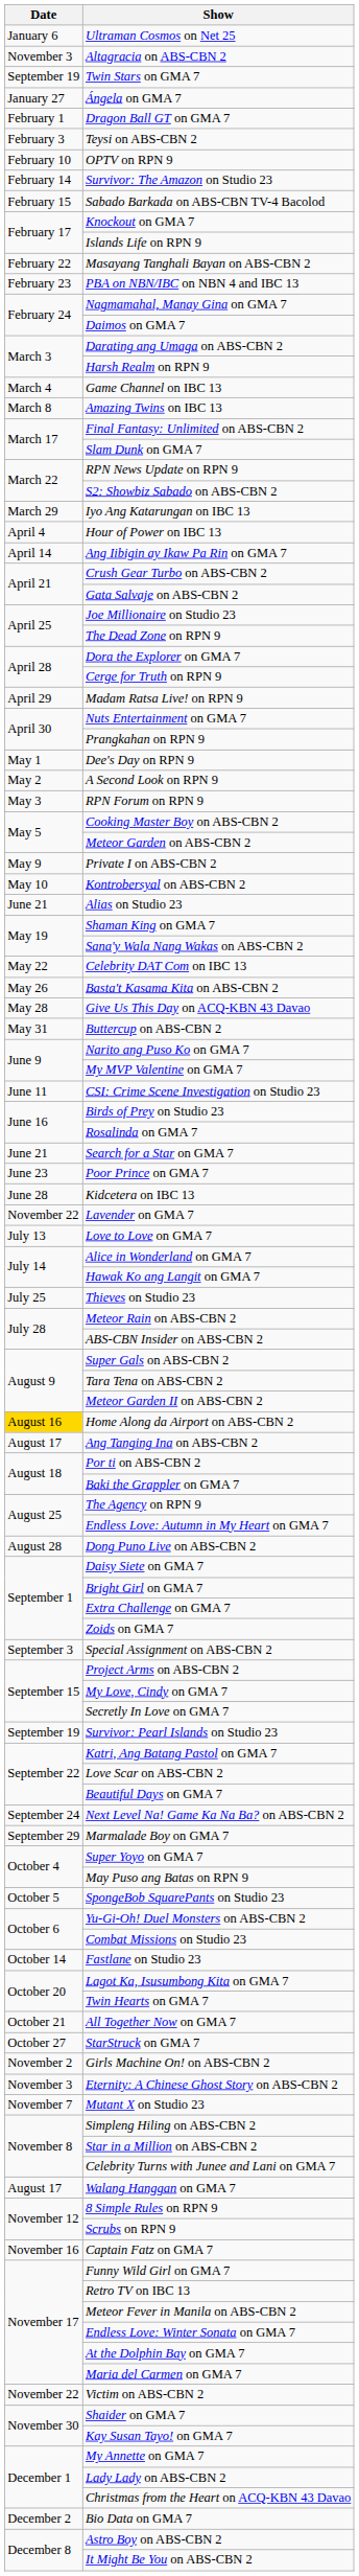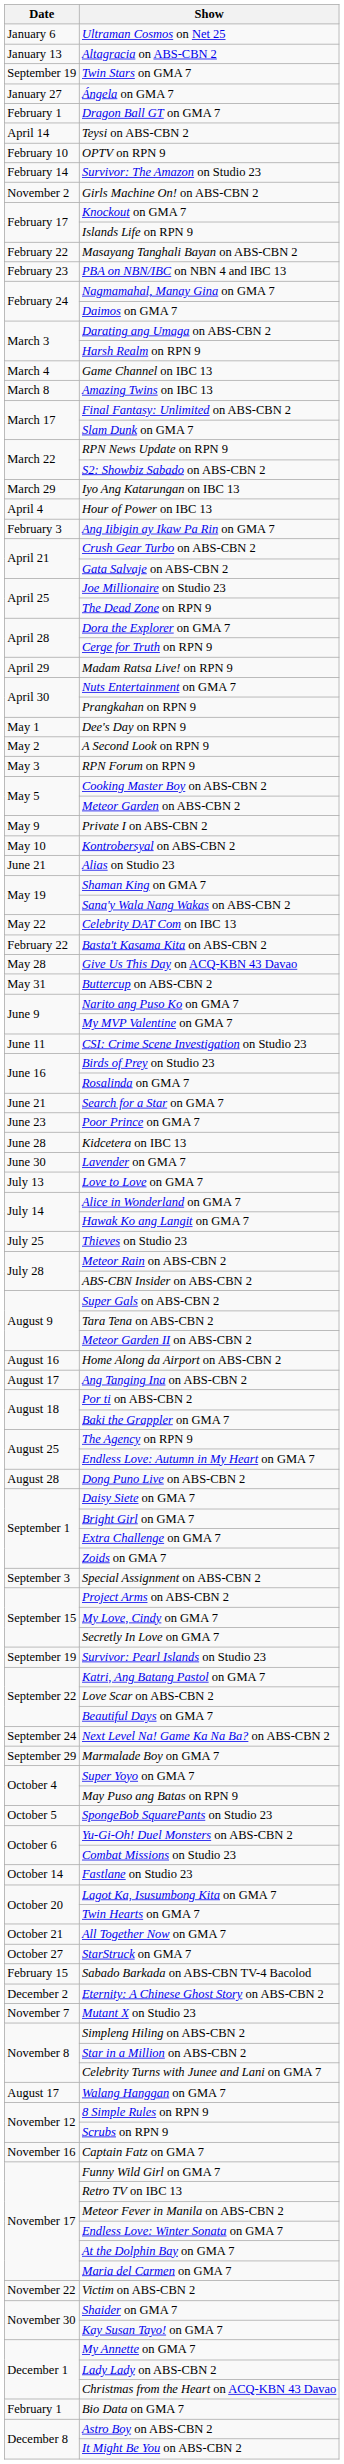Altagracia on ABS-CBN 2 | Date: November 3 -> January 13
Teysi on ABS-CBN 2 | Date: February 3 -> April 14
rows swapped: Sabado Barkada on ABS-CBN TV-4 Bacolod <-> Girls Machine On! on ABS-CBN 2
Ang Iibigin ay Ikaw Pa Rin on GMA 7 | Date: April 14 -> February 3
Basta't Kasama Kita on ABS-CBN 2 | Date: May 26 -> February 22
Lavender on GMA 7 | Date: November 22 -> June 30
Home Along da Airport on ABS-CBN 2 | Date: gold background -> no background
Eternity: A Chinese Ghost Story on ABS-CBN 2 | Date: November 3 -> December 2
Bio Data on GMA 7 | Date: December 2 -> February 1
